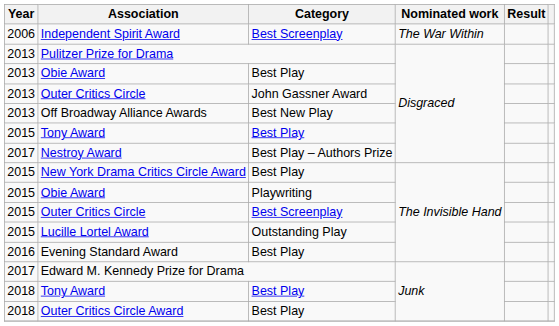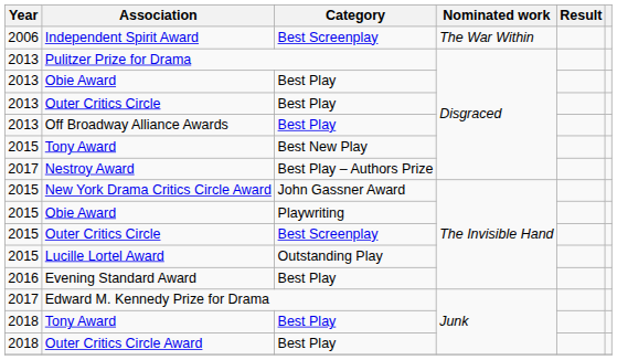2013 / Outer Critics Circle | Category: John Gassner Award -> Best Play
Off Broadway Alliance Awards | Category: Best New Play -> Best Play
2015 / Tony Award | Category: Best Play -> Best New Play
New York Drama Critics Circle Award | Category: Best Play -> John Gassner Award
